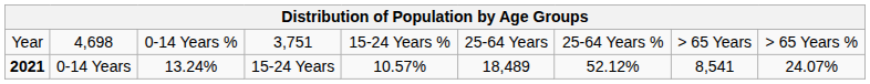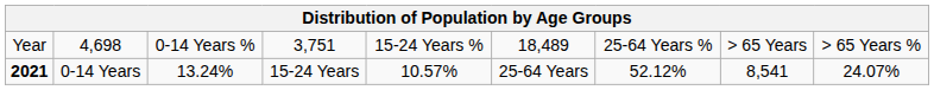Year | column 6: 25-64 Years -> 18,489
2021 | column 6: 18,489 -> 25-64 Years
